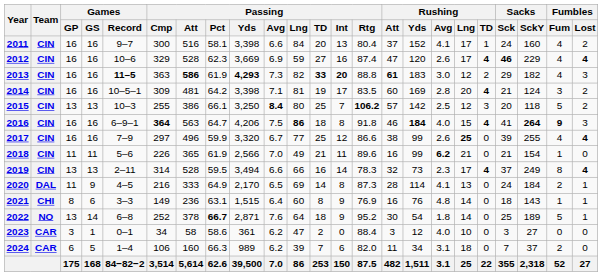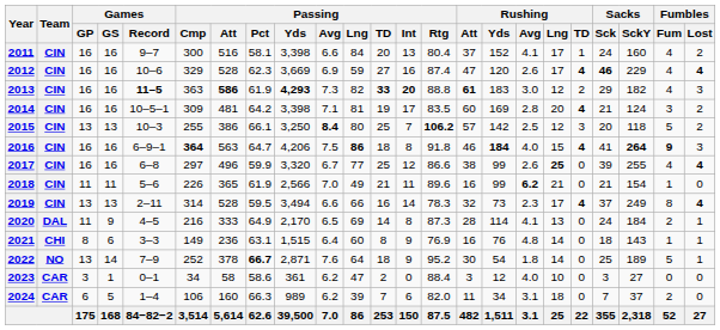2017 | Games / Record: 7–9 -> 6–8
2022 | Games / Record: 6–8 -> 7–9
